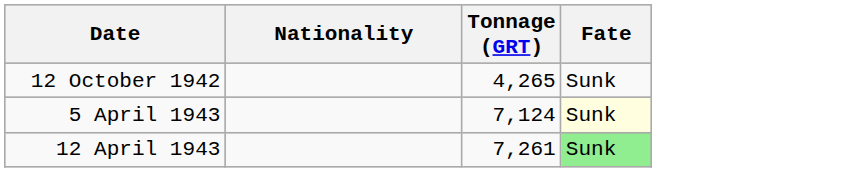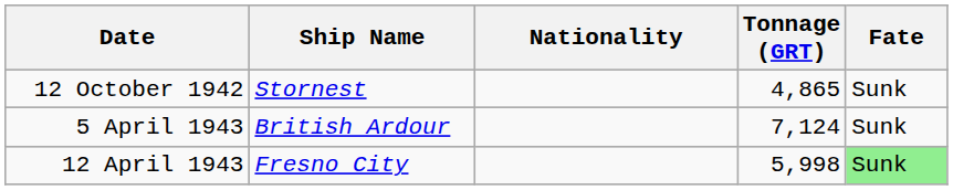+ column: Ship Name | Stornest | British Ardour | Fresno City
12 October 1942 | Tonnage (GRT): 4,265 -> 4,865
5 April 1943 | Fate: lightyellow background -> no background
12 April 1943 | Tonnage (GRT): 7,261 -> 5,998
